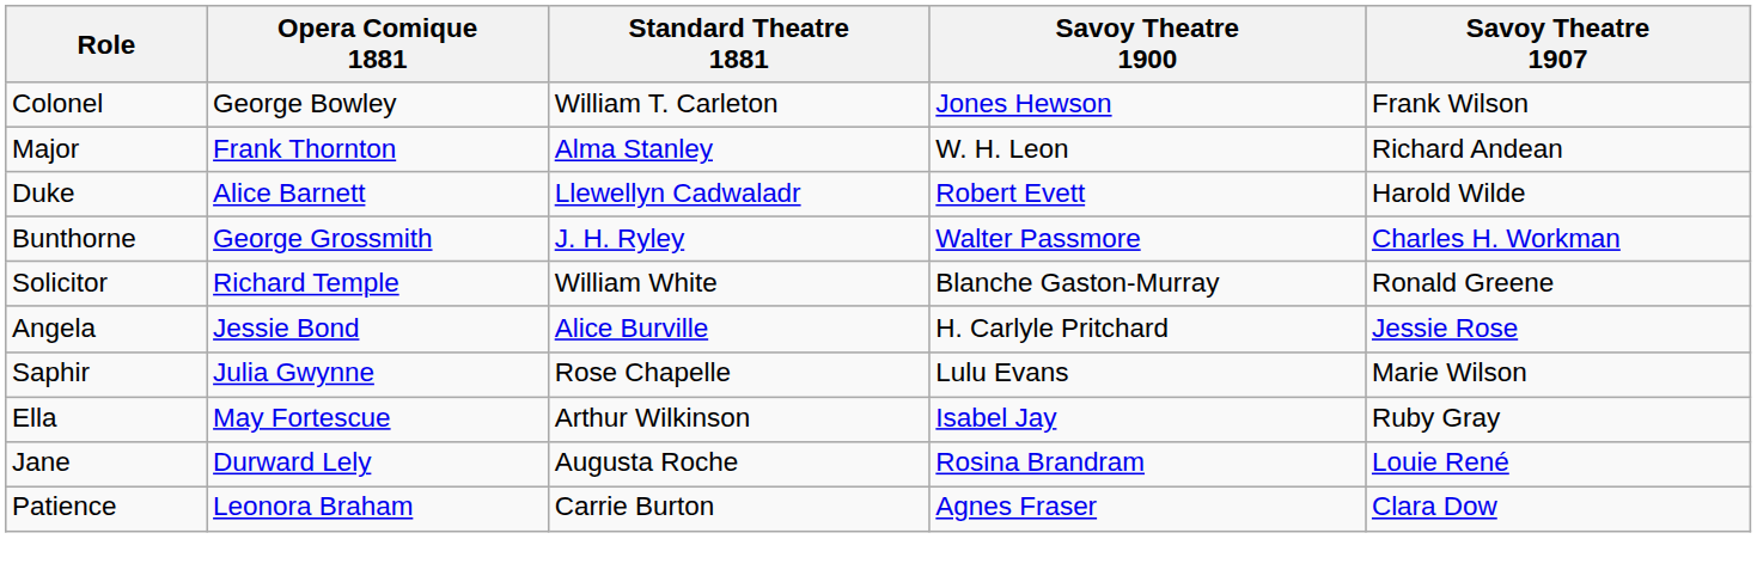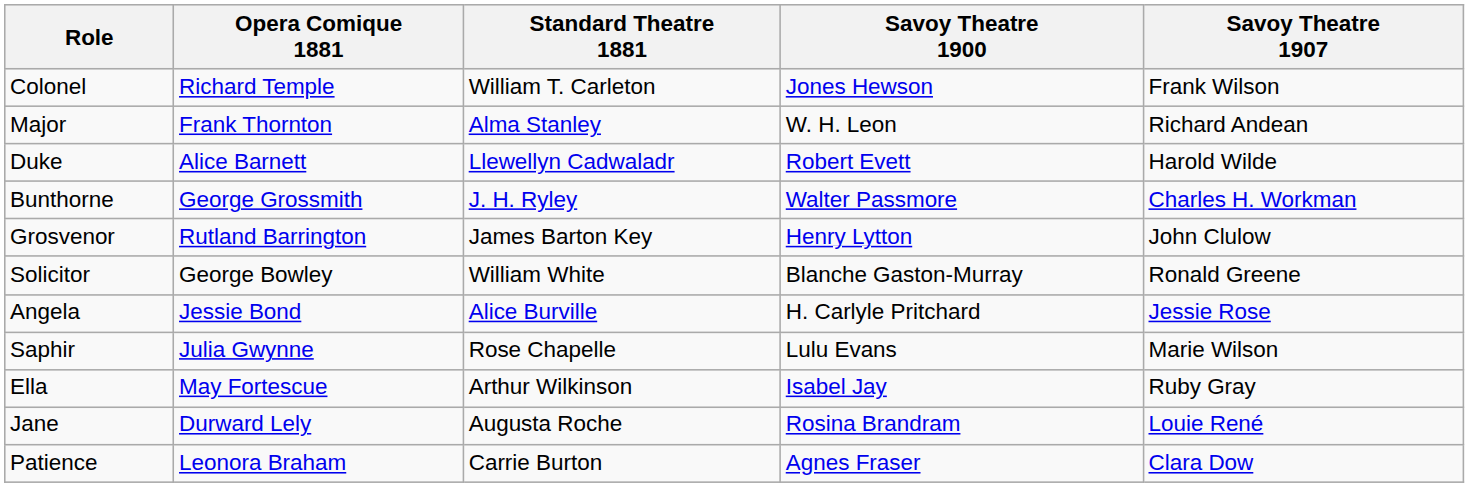Colonel | Opera Comique 1881: George Bowley -> Richard Temple
+ row: Grosvenor | Rutland Barrington | James Barton Key | Henry Lytton | John Clulow
Solicitor | Opera Comique 1881: Richard Temple -> George Bowley
